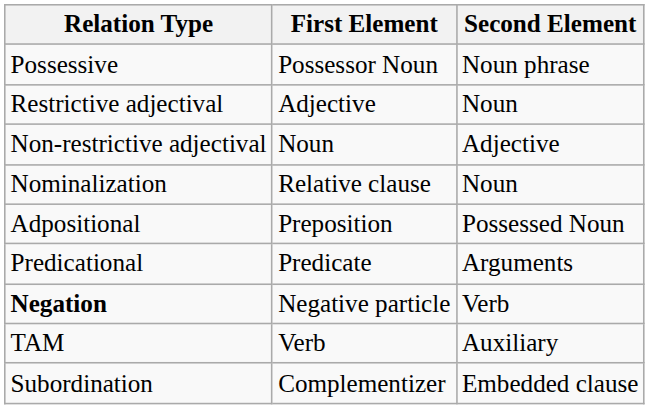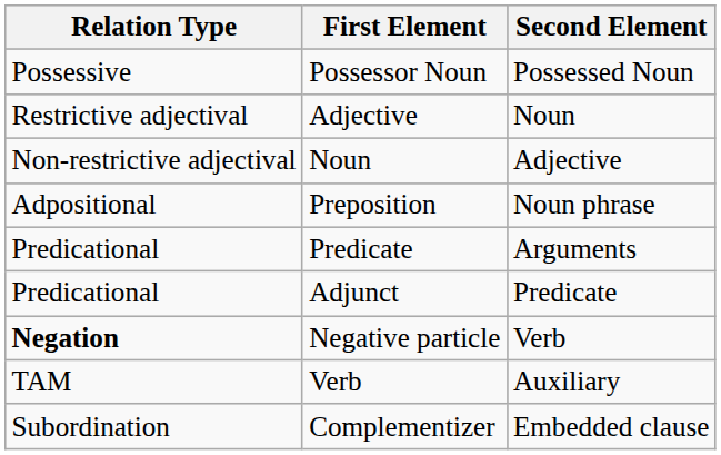Possessor Noun | Second Element: Noun phrase -> Possessed Noun
- row: Nominalization | Relative clause | Noun
Preposition | Second Element: Possessed Noun -> Noun phrase
+ row: Predicational | Adjunct | Predicate
